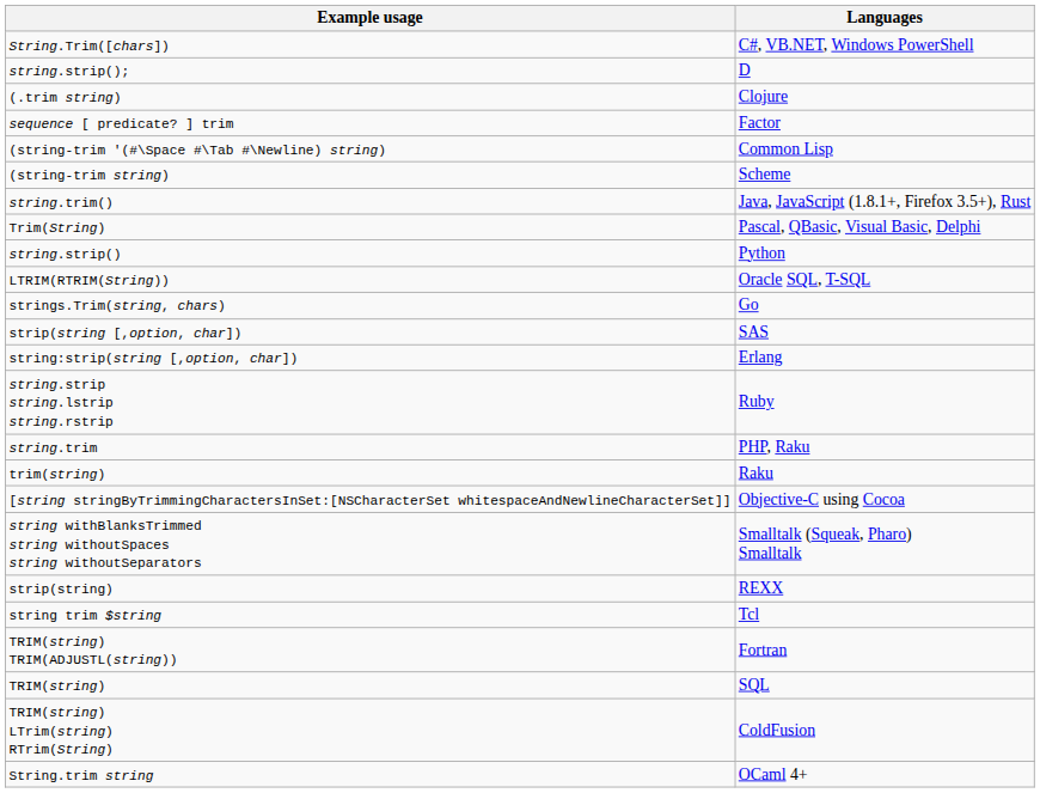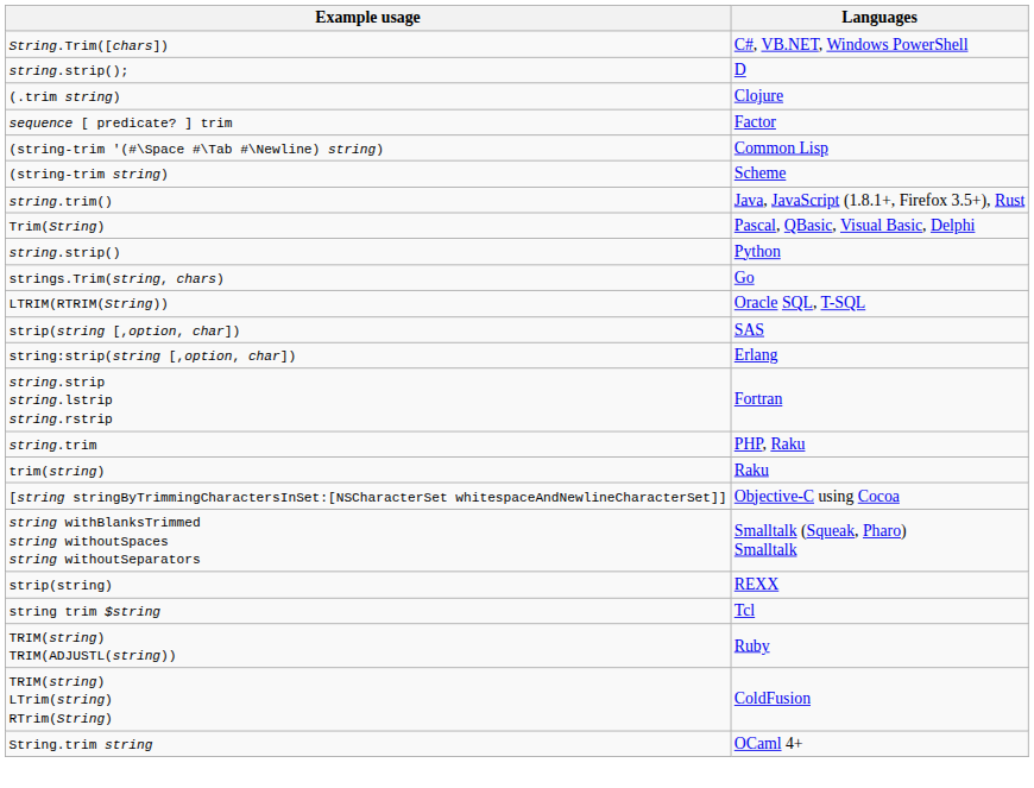rows swapped: strings.Trim(string, chars) <-> LTRIM(RTRIM(String))
string.strip string.lstrip string.rstrip | Languages: Ruby -> Fortran
TRIM(string) TRIM(ADJUSTL(string)) | Languages: Fortran -> Ruby
- row: TRIM(string) | SQL
